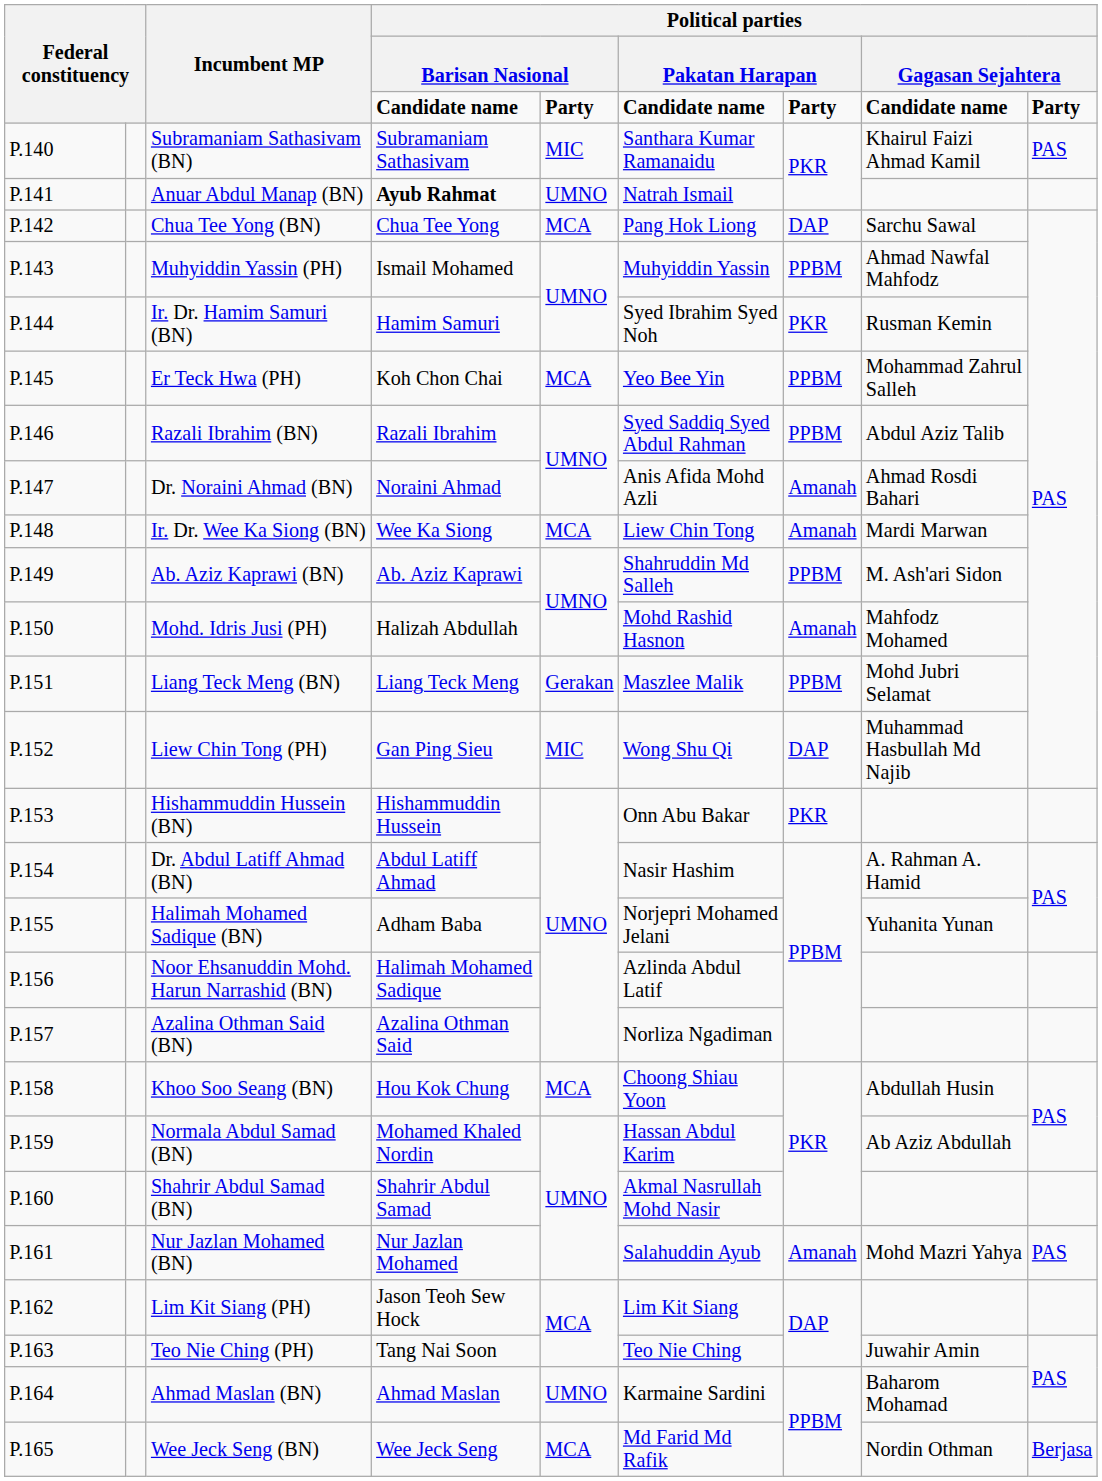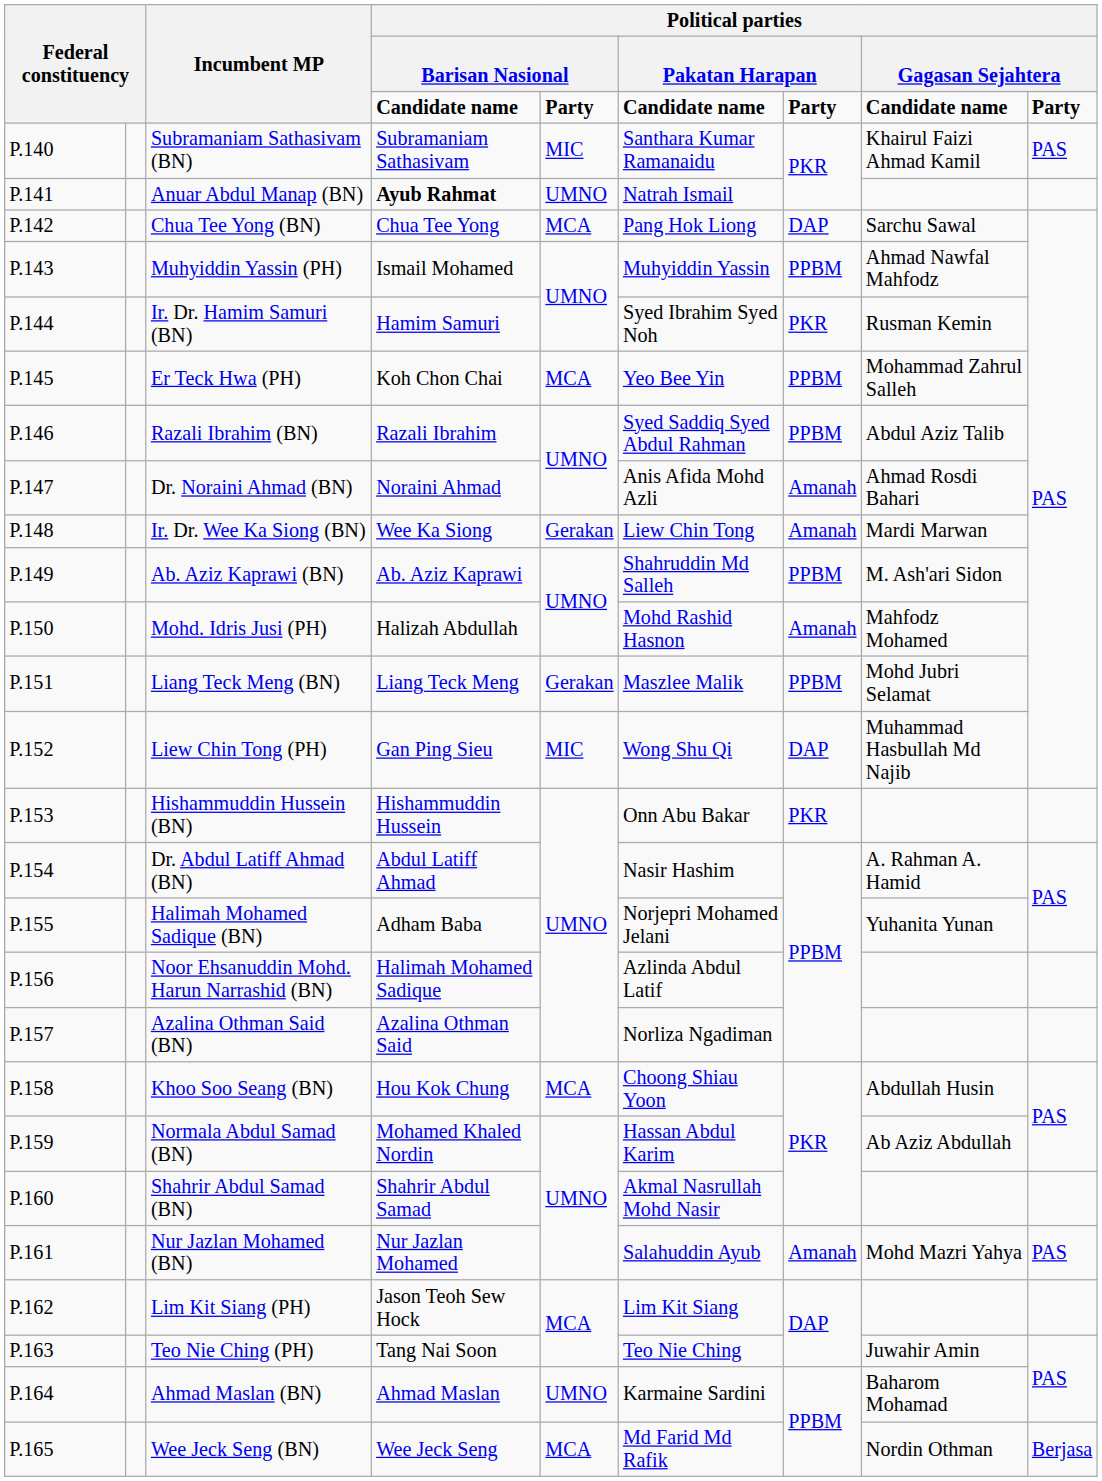Ir. Dr. Wee Ka Siong (BN) | column 5: MCA -> Gerakan
